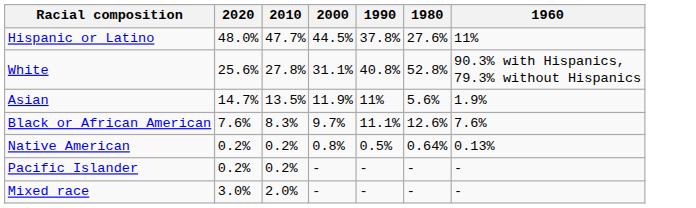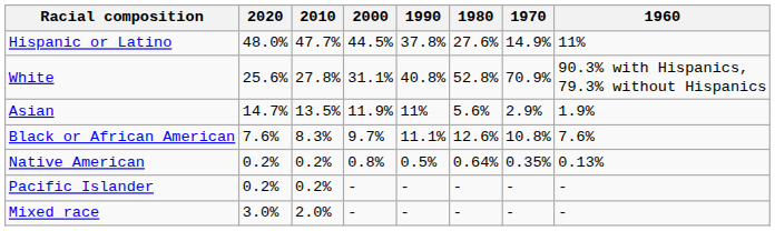+ column: 1970 | 14.9% | 70.9% | 2.9% | 10.8% | 0.35% | - | -
